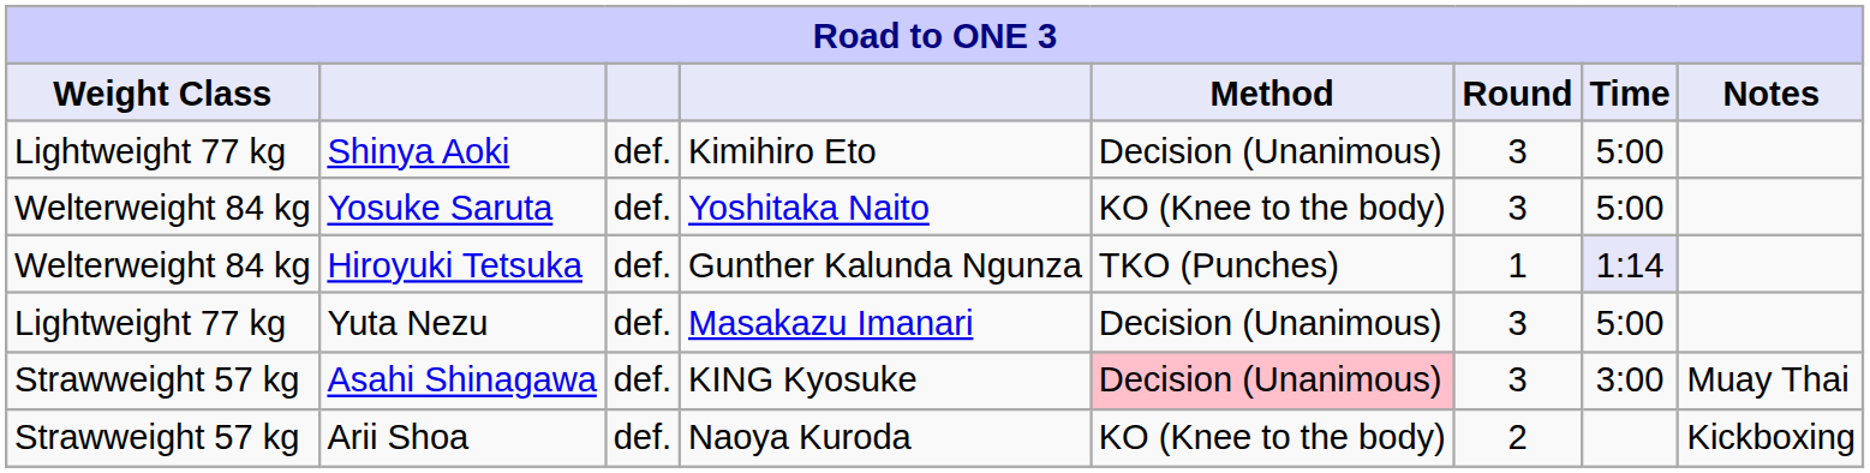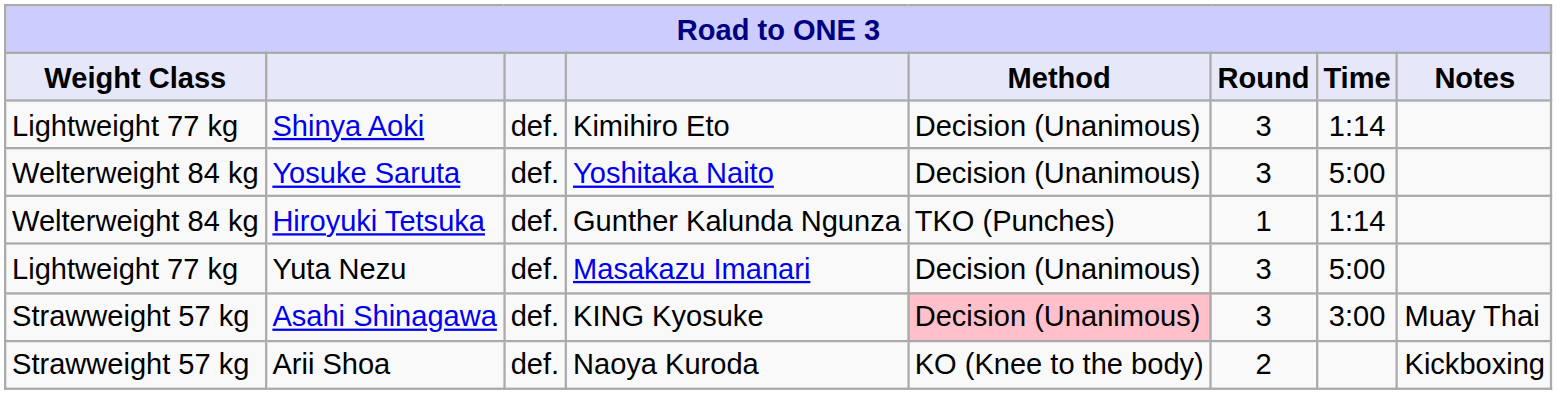Shinya Aoki | Time: 5:00 -> 1:14
Yosuke Saruta | Method: KO (Knee to the body) -> Decision (Unanimous)
Hiroyuki Tetsuka | Time: lavender background -> no background
